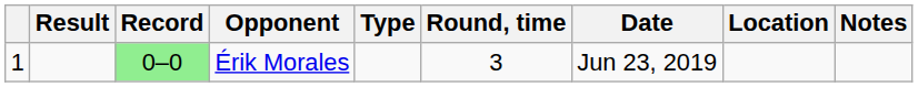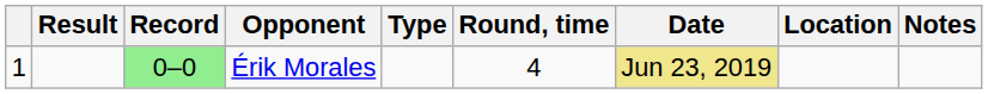Érik Morales | Round, time: 3 -> 4
Érik Morales | Date: no background -> khaki background
